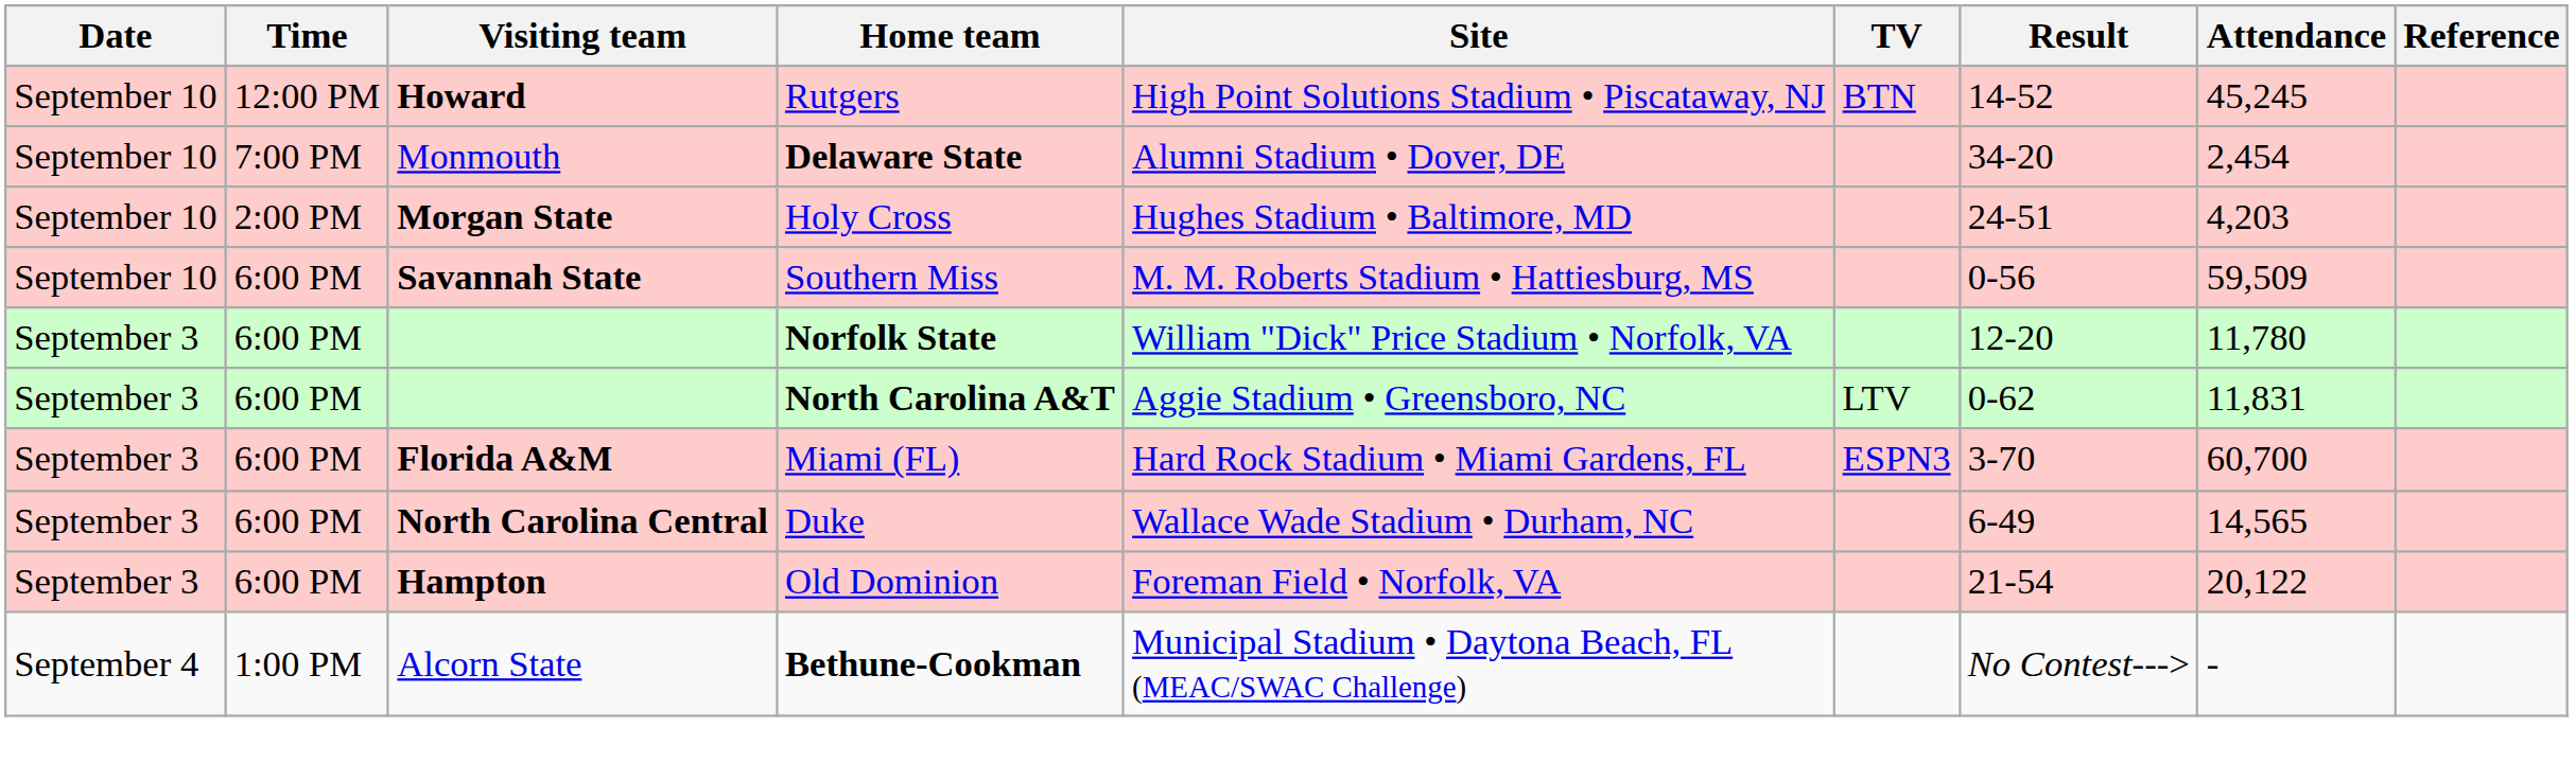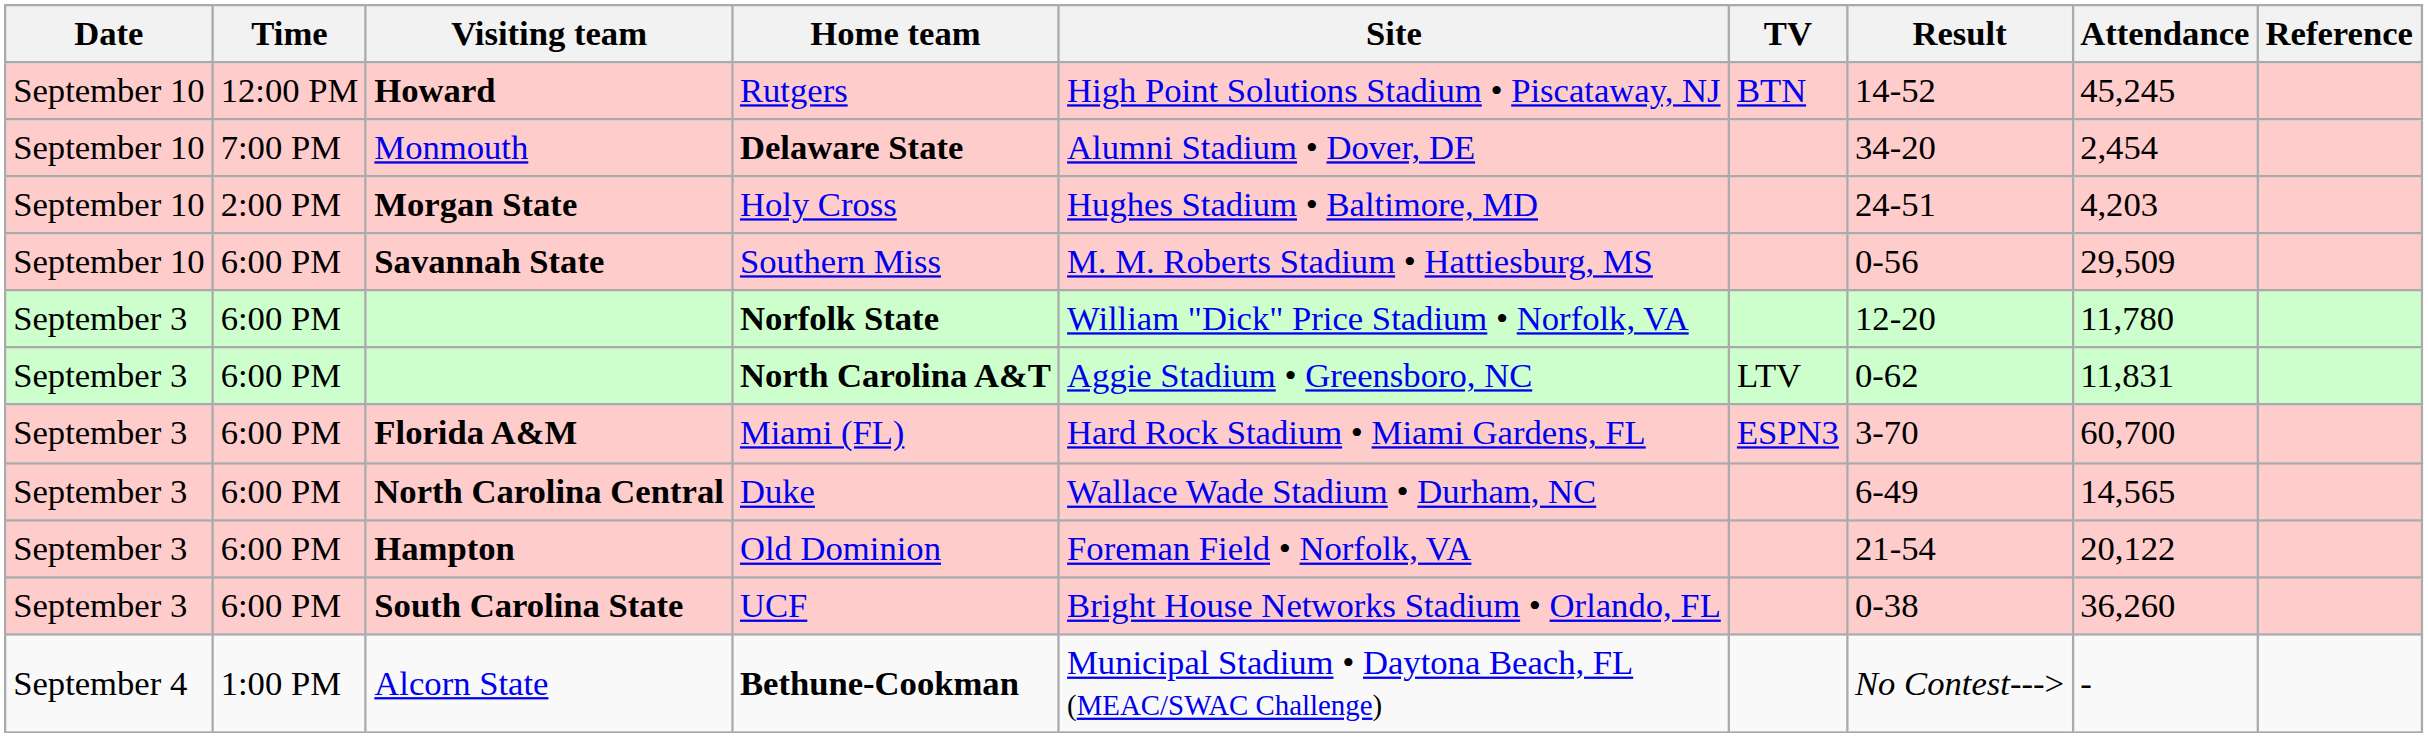Southern Miss | Attendance: 59,509 -> 29,509
+ row: September 3 | 6:00 PM | South Carolina State | UCF | Bright House Networks Stadium • Orlando, FL | 0-38 | 36,260
